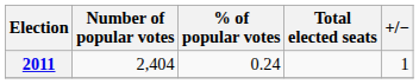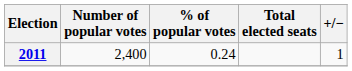2011 | Number of popular votes: 2,404 -> 2,400
